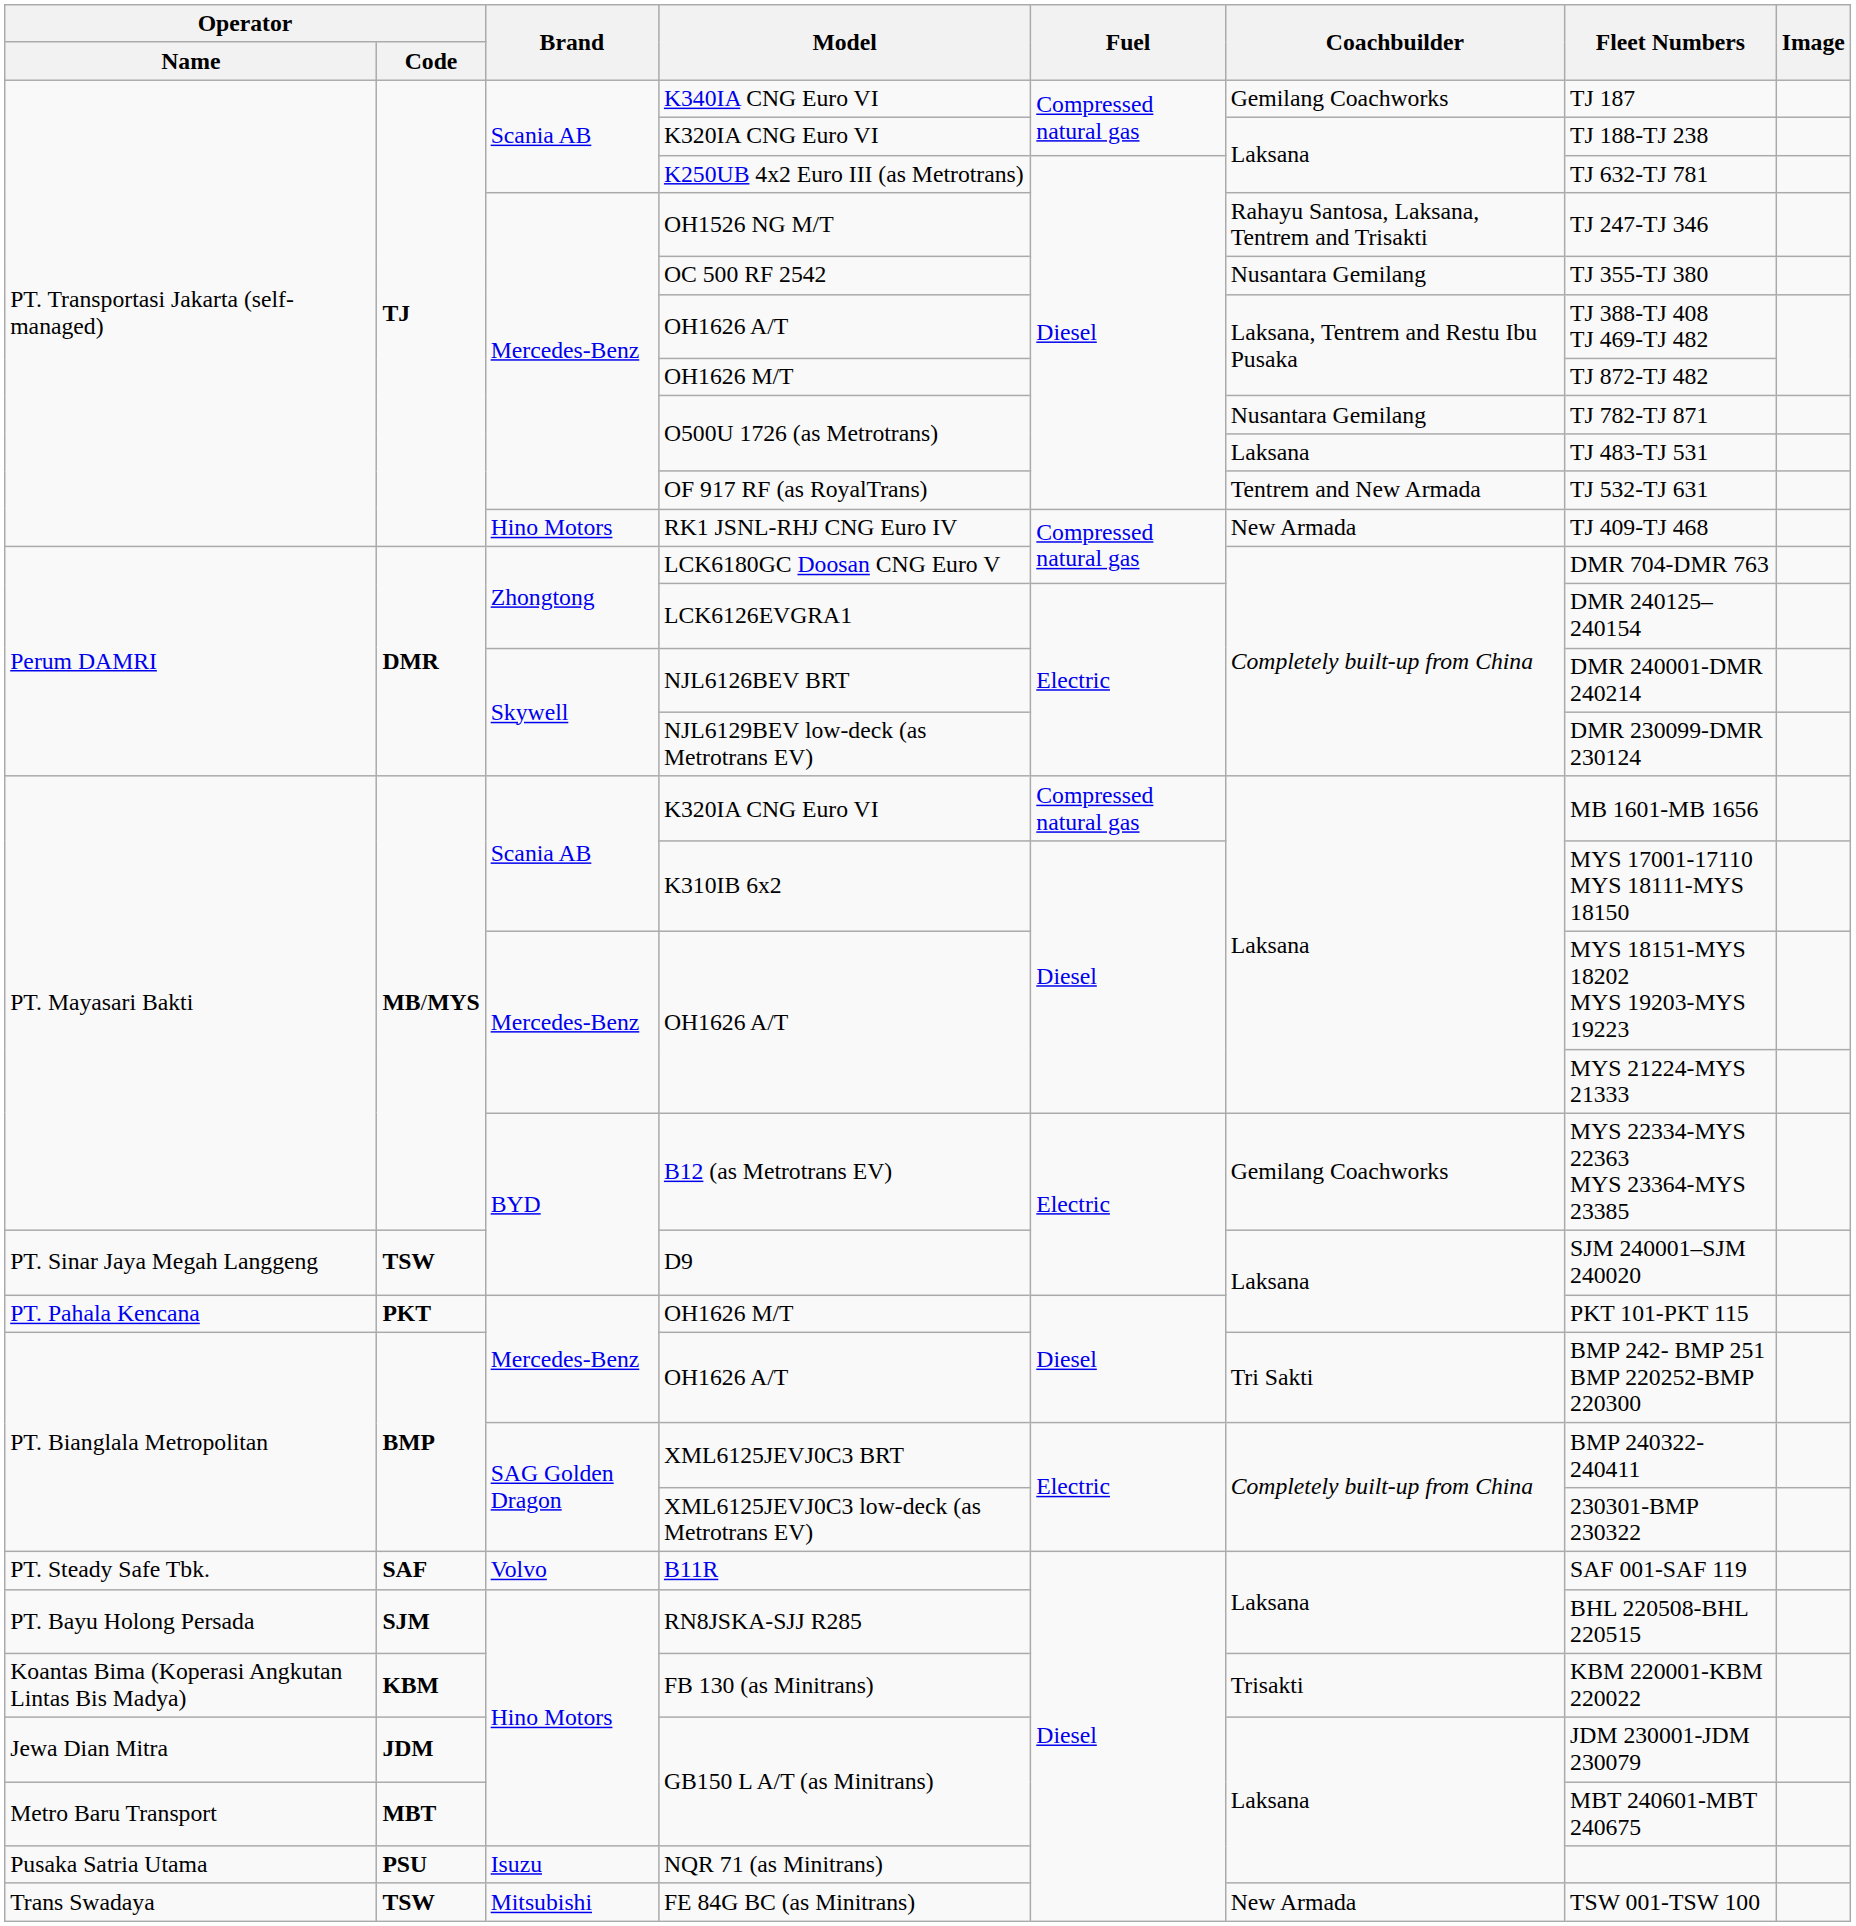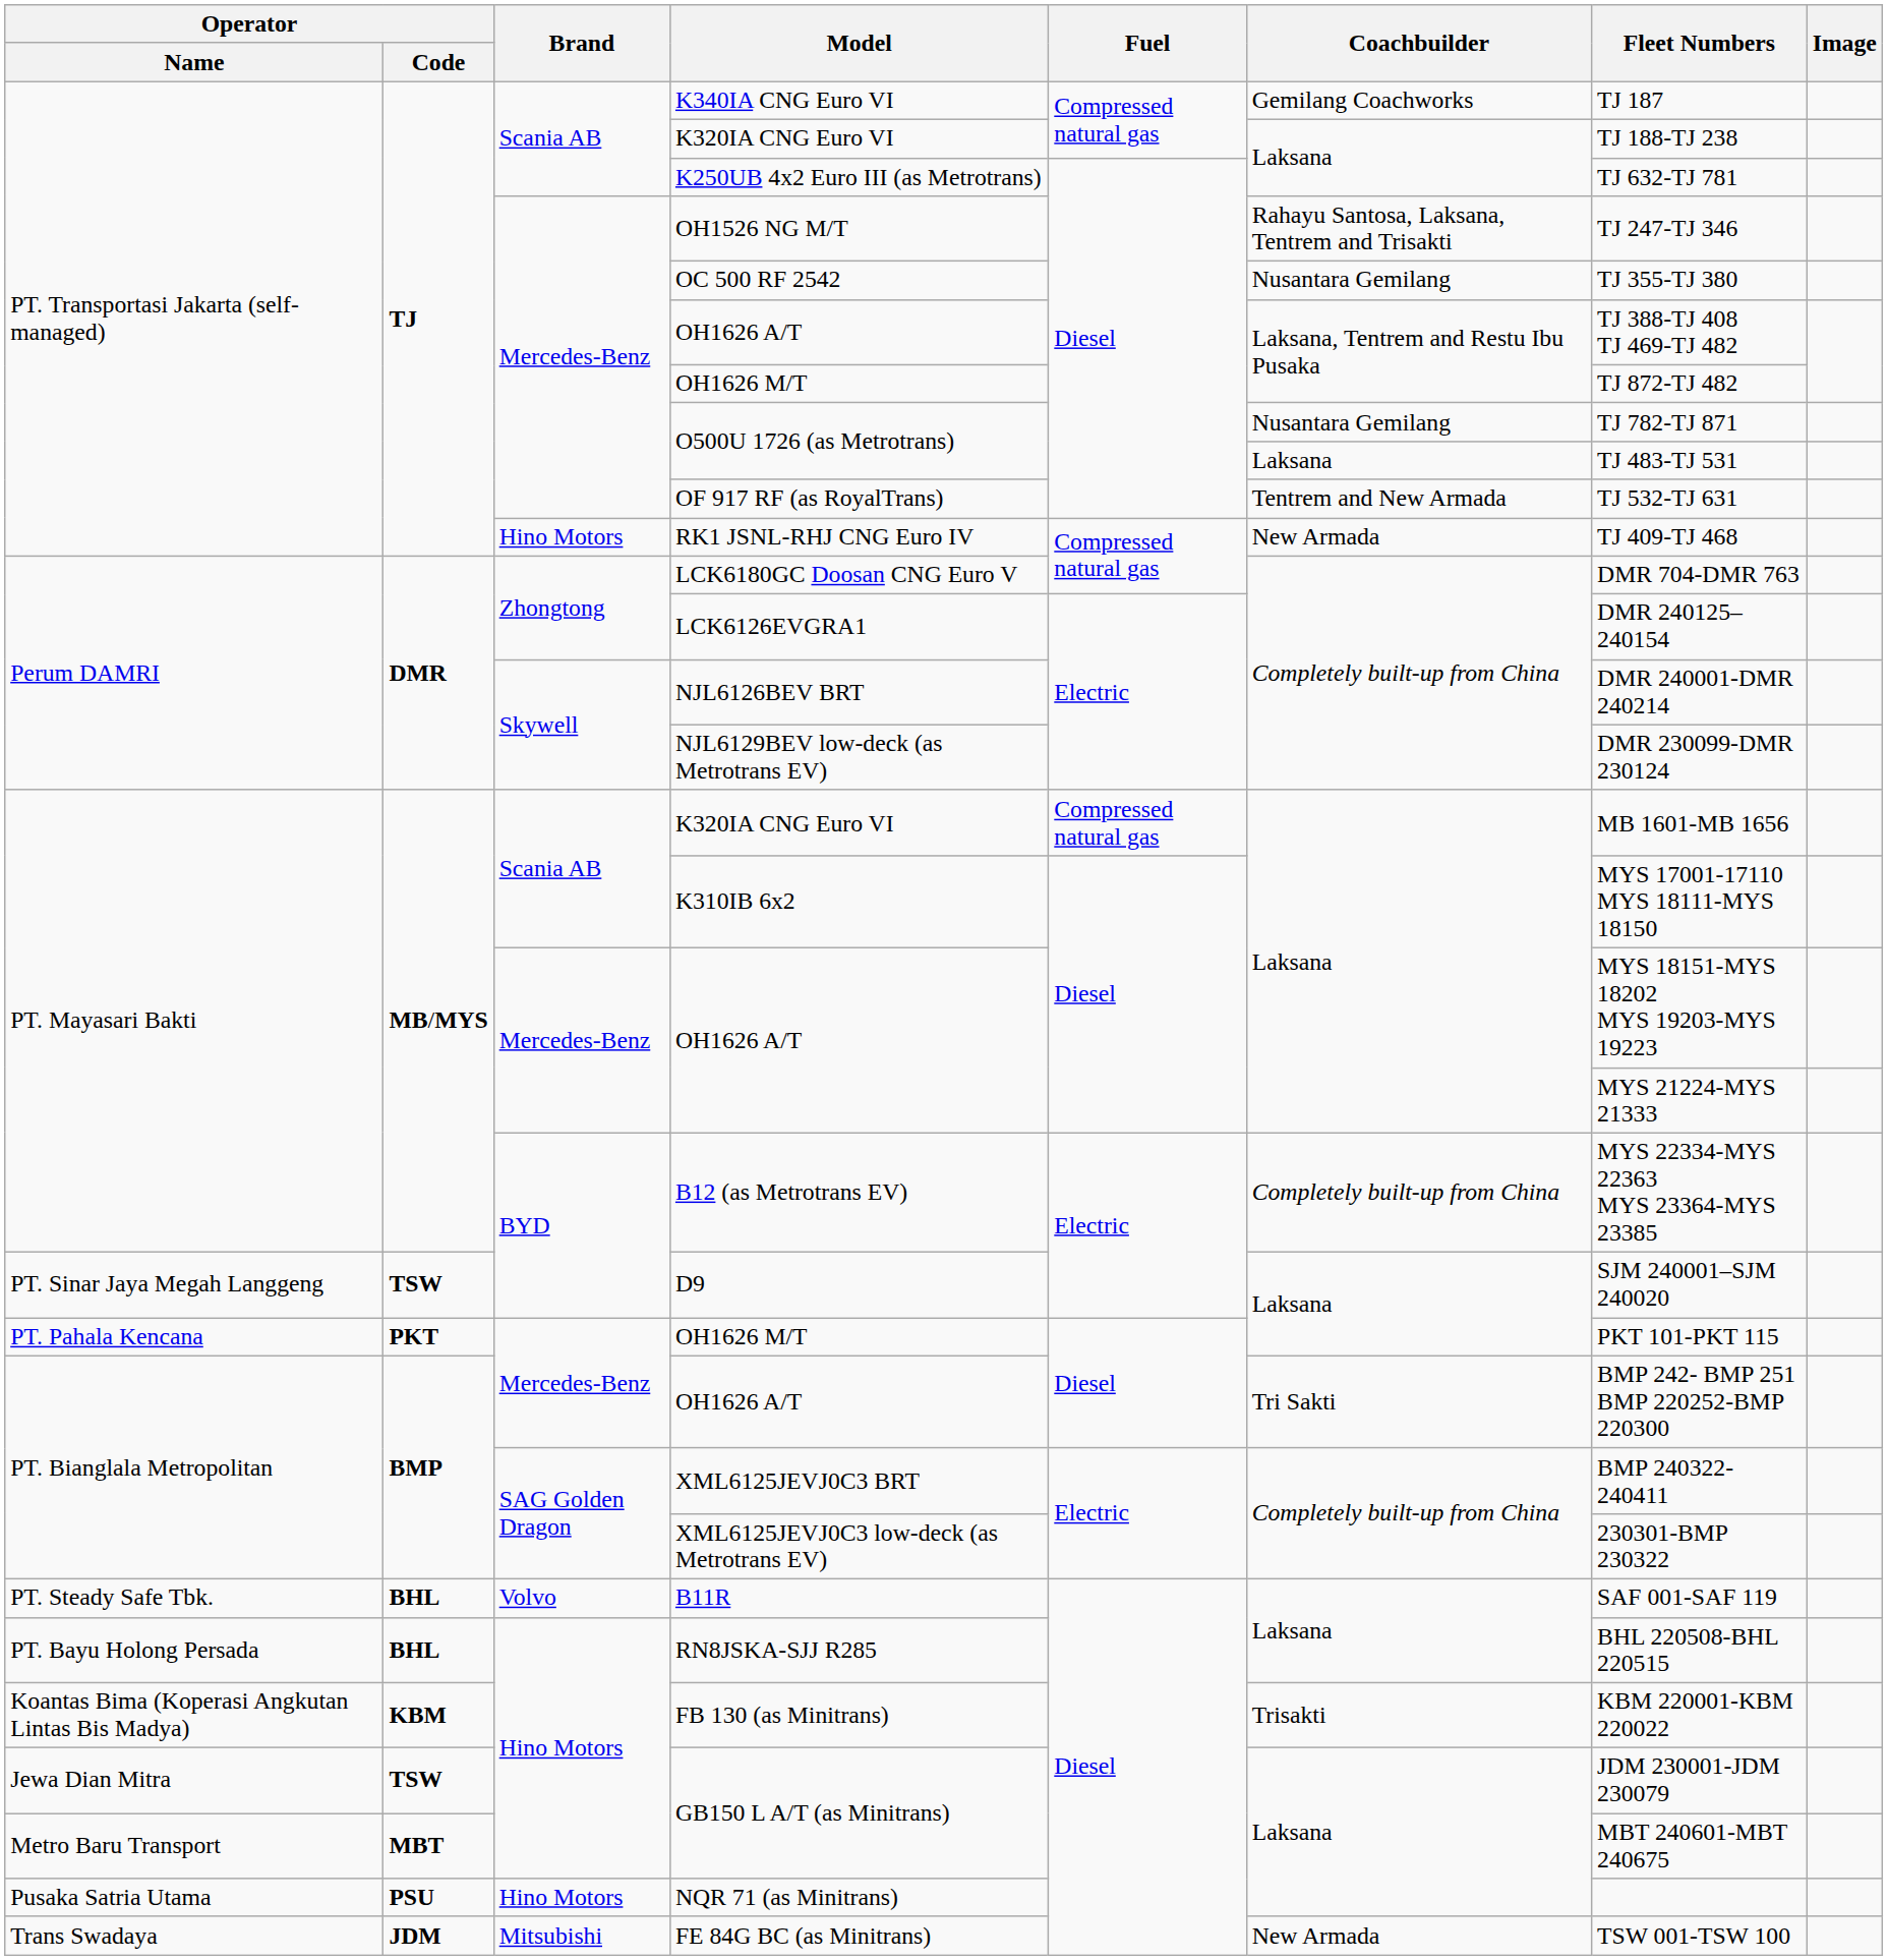B12 (as Metrotrans EV) | Coachbuilder: Gemilang Coachworks -> Completely built-up from China
B11R | Operator / Code: SAF -> BHL
RN8JSKA-SJJ R285 | Operator / Code: SJM -> BHL
Jewa Dian Mitra / GB150 L A/T (as Minitrans) | Operator / Code: JDM -> TSW
NQR 71 (as Minitrans) | Brand: Isuzu -> Hino Motors
FE 84G BC (as Minitrans) | Operator / Code: TSW -> JDM
